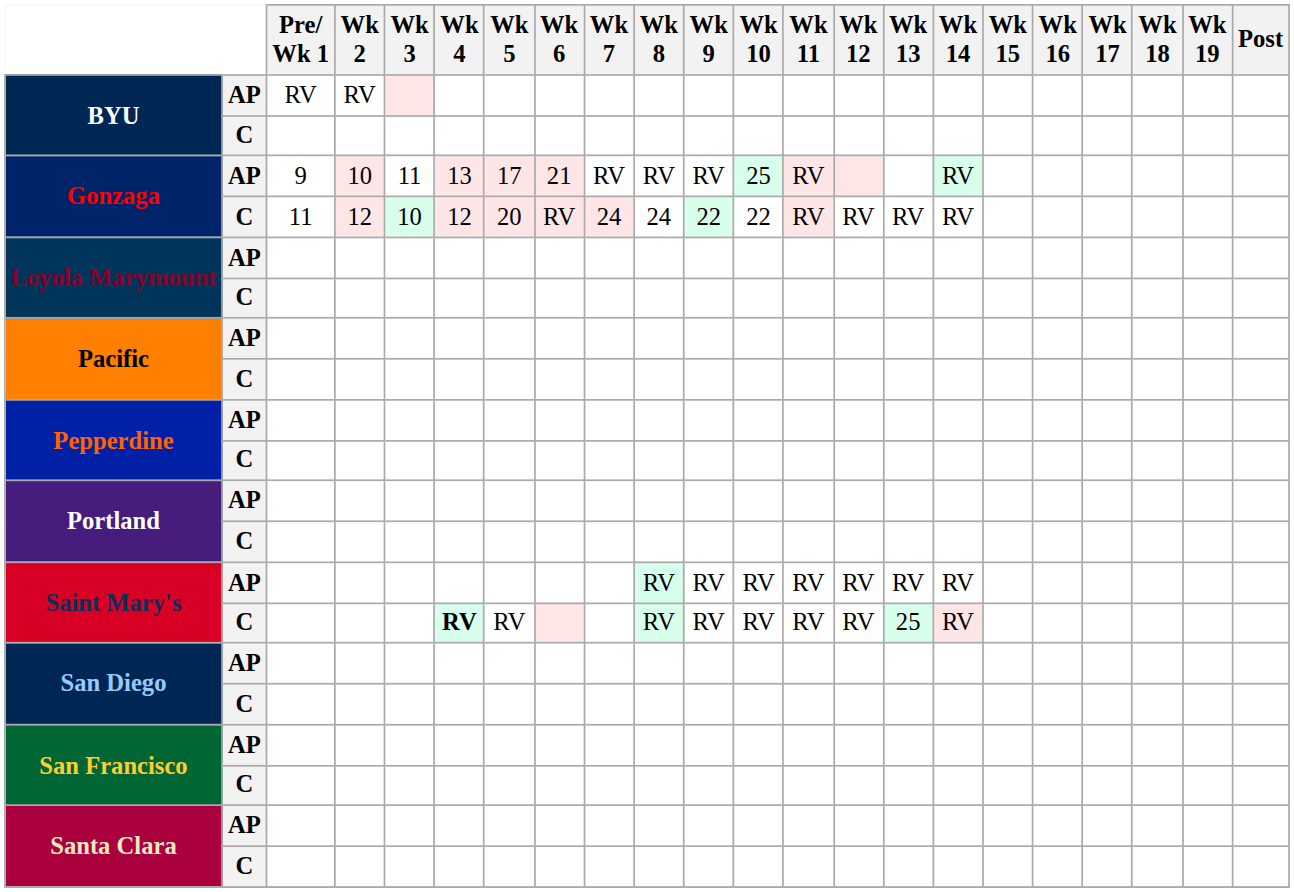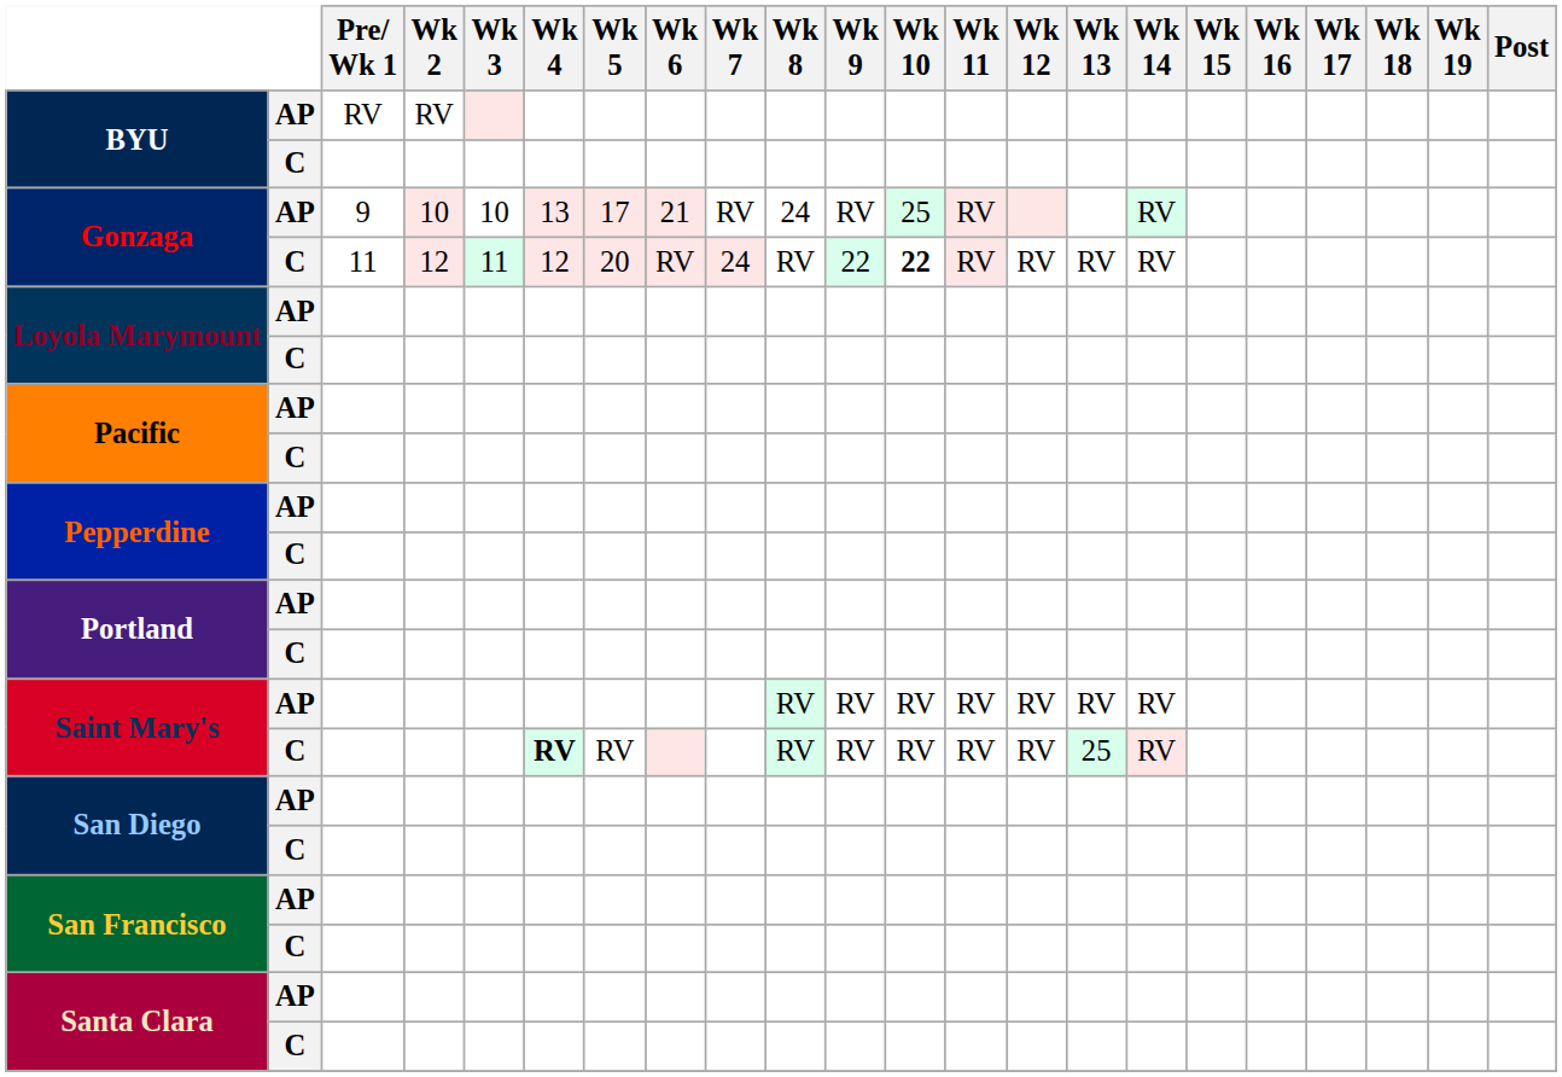Gonzaga / AP | Wk 3: 11 -> 10
Gonzaga / AP | Wk 8: RV -> 24
Gonzaga / C | Wk 3: 10 -> 11
Gonzaga / C | Wk 8: 24 -> RV
Gonzaga / C | Wk 10: normal -> bold
